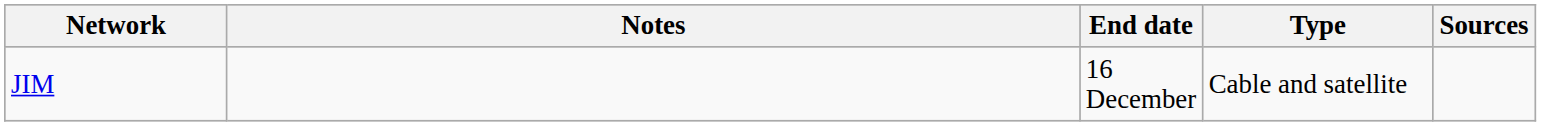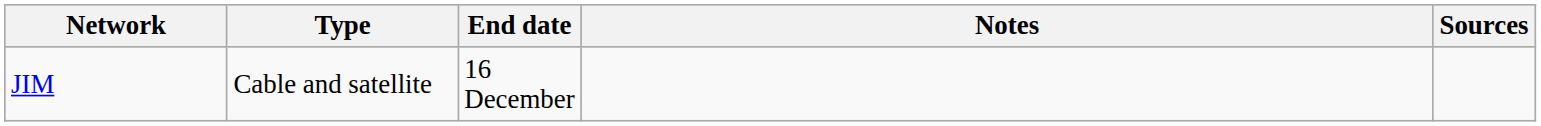columns swapped: Type <-> Notes
